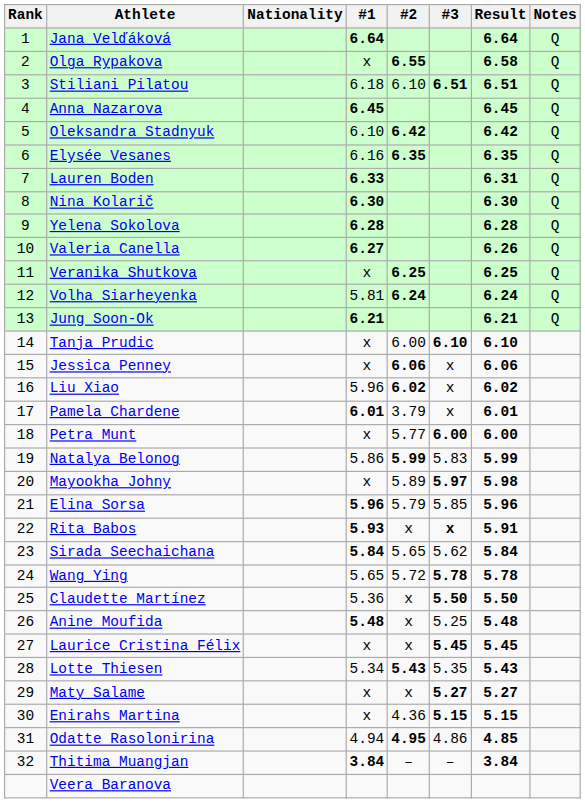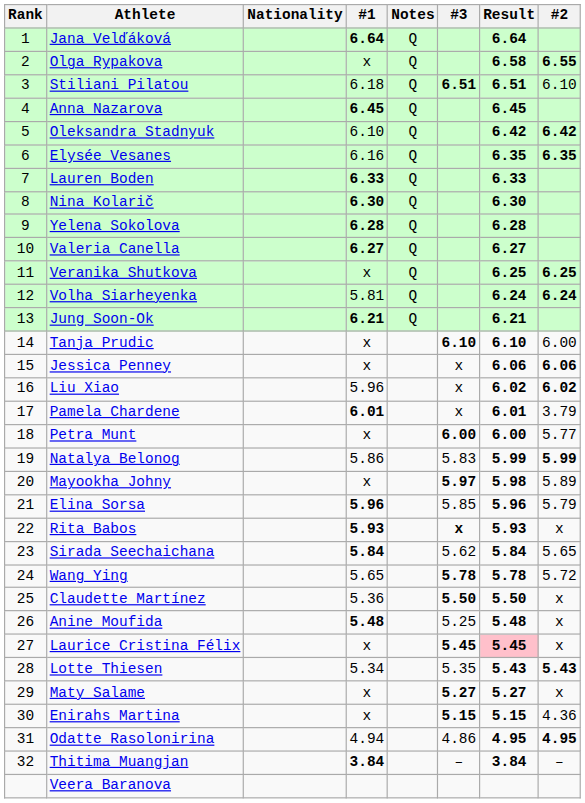columns swapped: #2 <-> Notes
Lauren Boden | Result: 6.31 -> 6.33
Valeria Canella | Result: 6.26 -> 6.27
Rita Babos | Result: 5.91 -> 5.93
Laurice Cristina Félix | Result: no background -> pink background
Odatte Rasolonirina | Result: 4.85 -> 4.95
